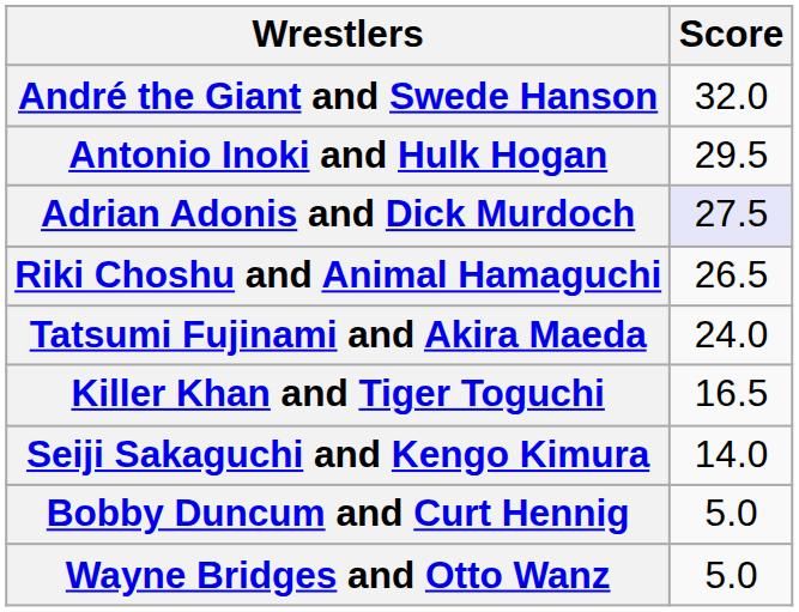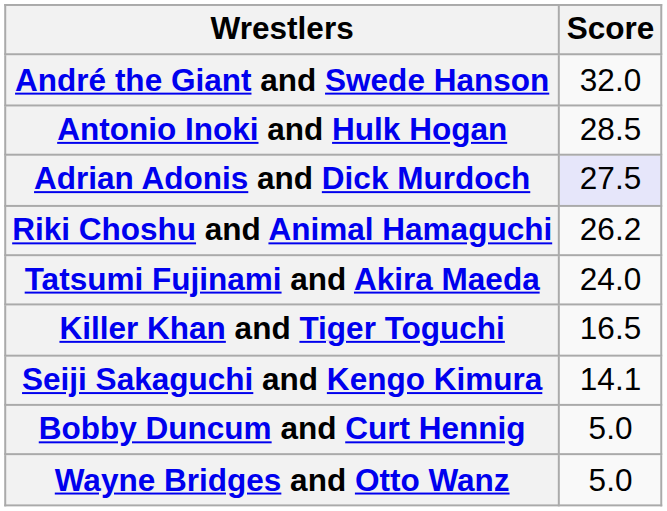Antonio Inoki and Hulk Hogan | Score: 29.5 -> 28.5
Riki Choshu and Animal Hamaguchi | Score: 26.5 -> 26.2
Seiji Sakaguchi and Kengo Kimura | Score: 14.0 -> 14.1
